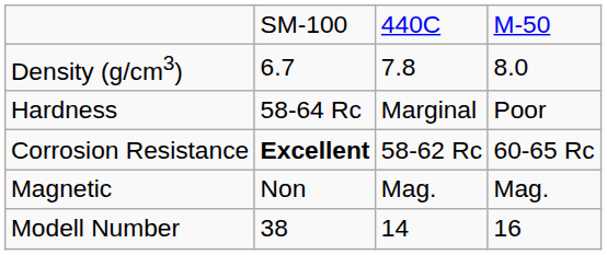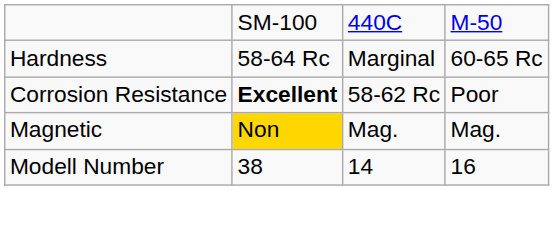- row: Density (g/cm3) | 6.7 | 7.8 | 8.0
Hardness | column 4: Poor -> 60-65 Rc
Corrosion Resistance | column 4: 60-65 Rc -> Poor
Magnetic | column 2: no background -> gold background
